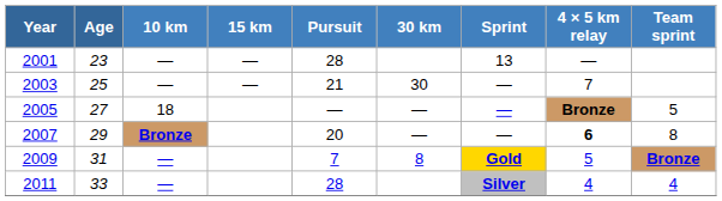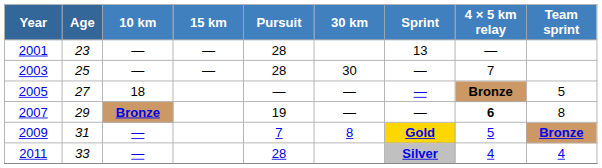2003 | Pursuit: 21 -> 28
2007 | Pursuit: 20 -> 19
